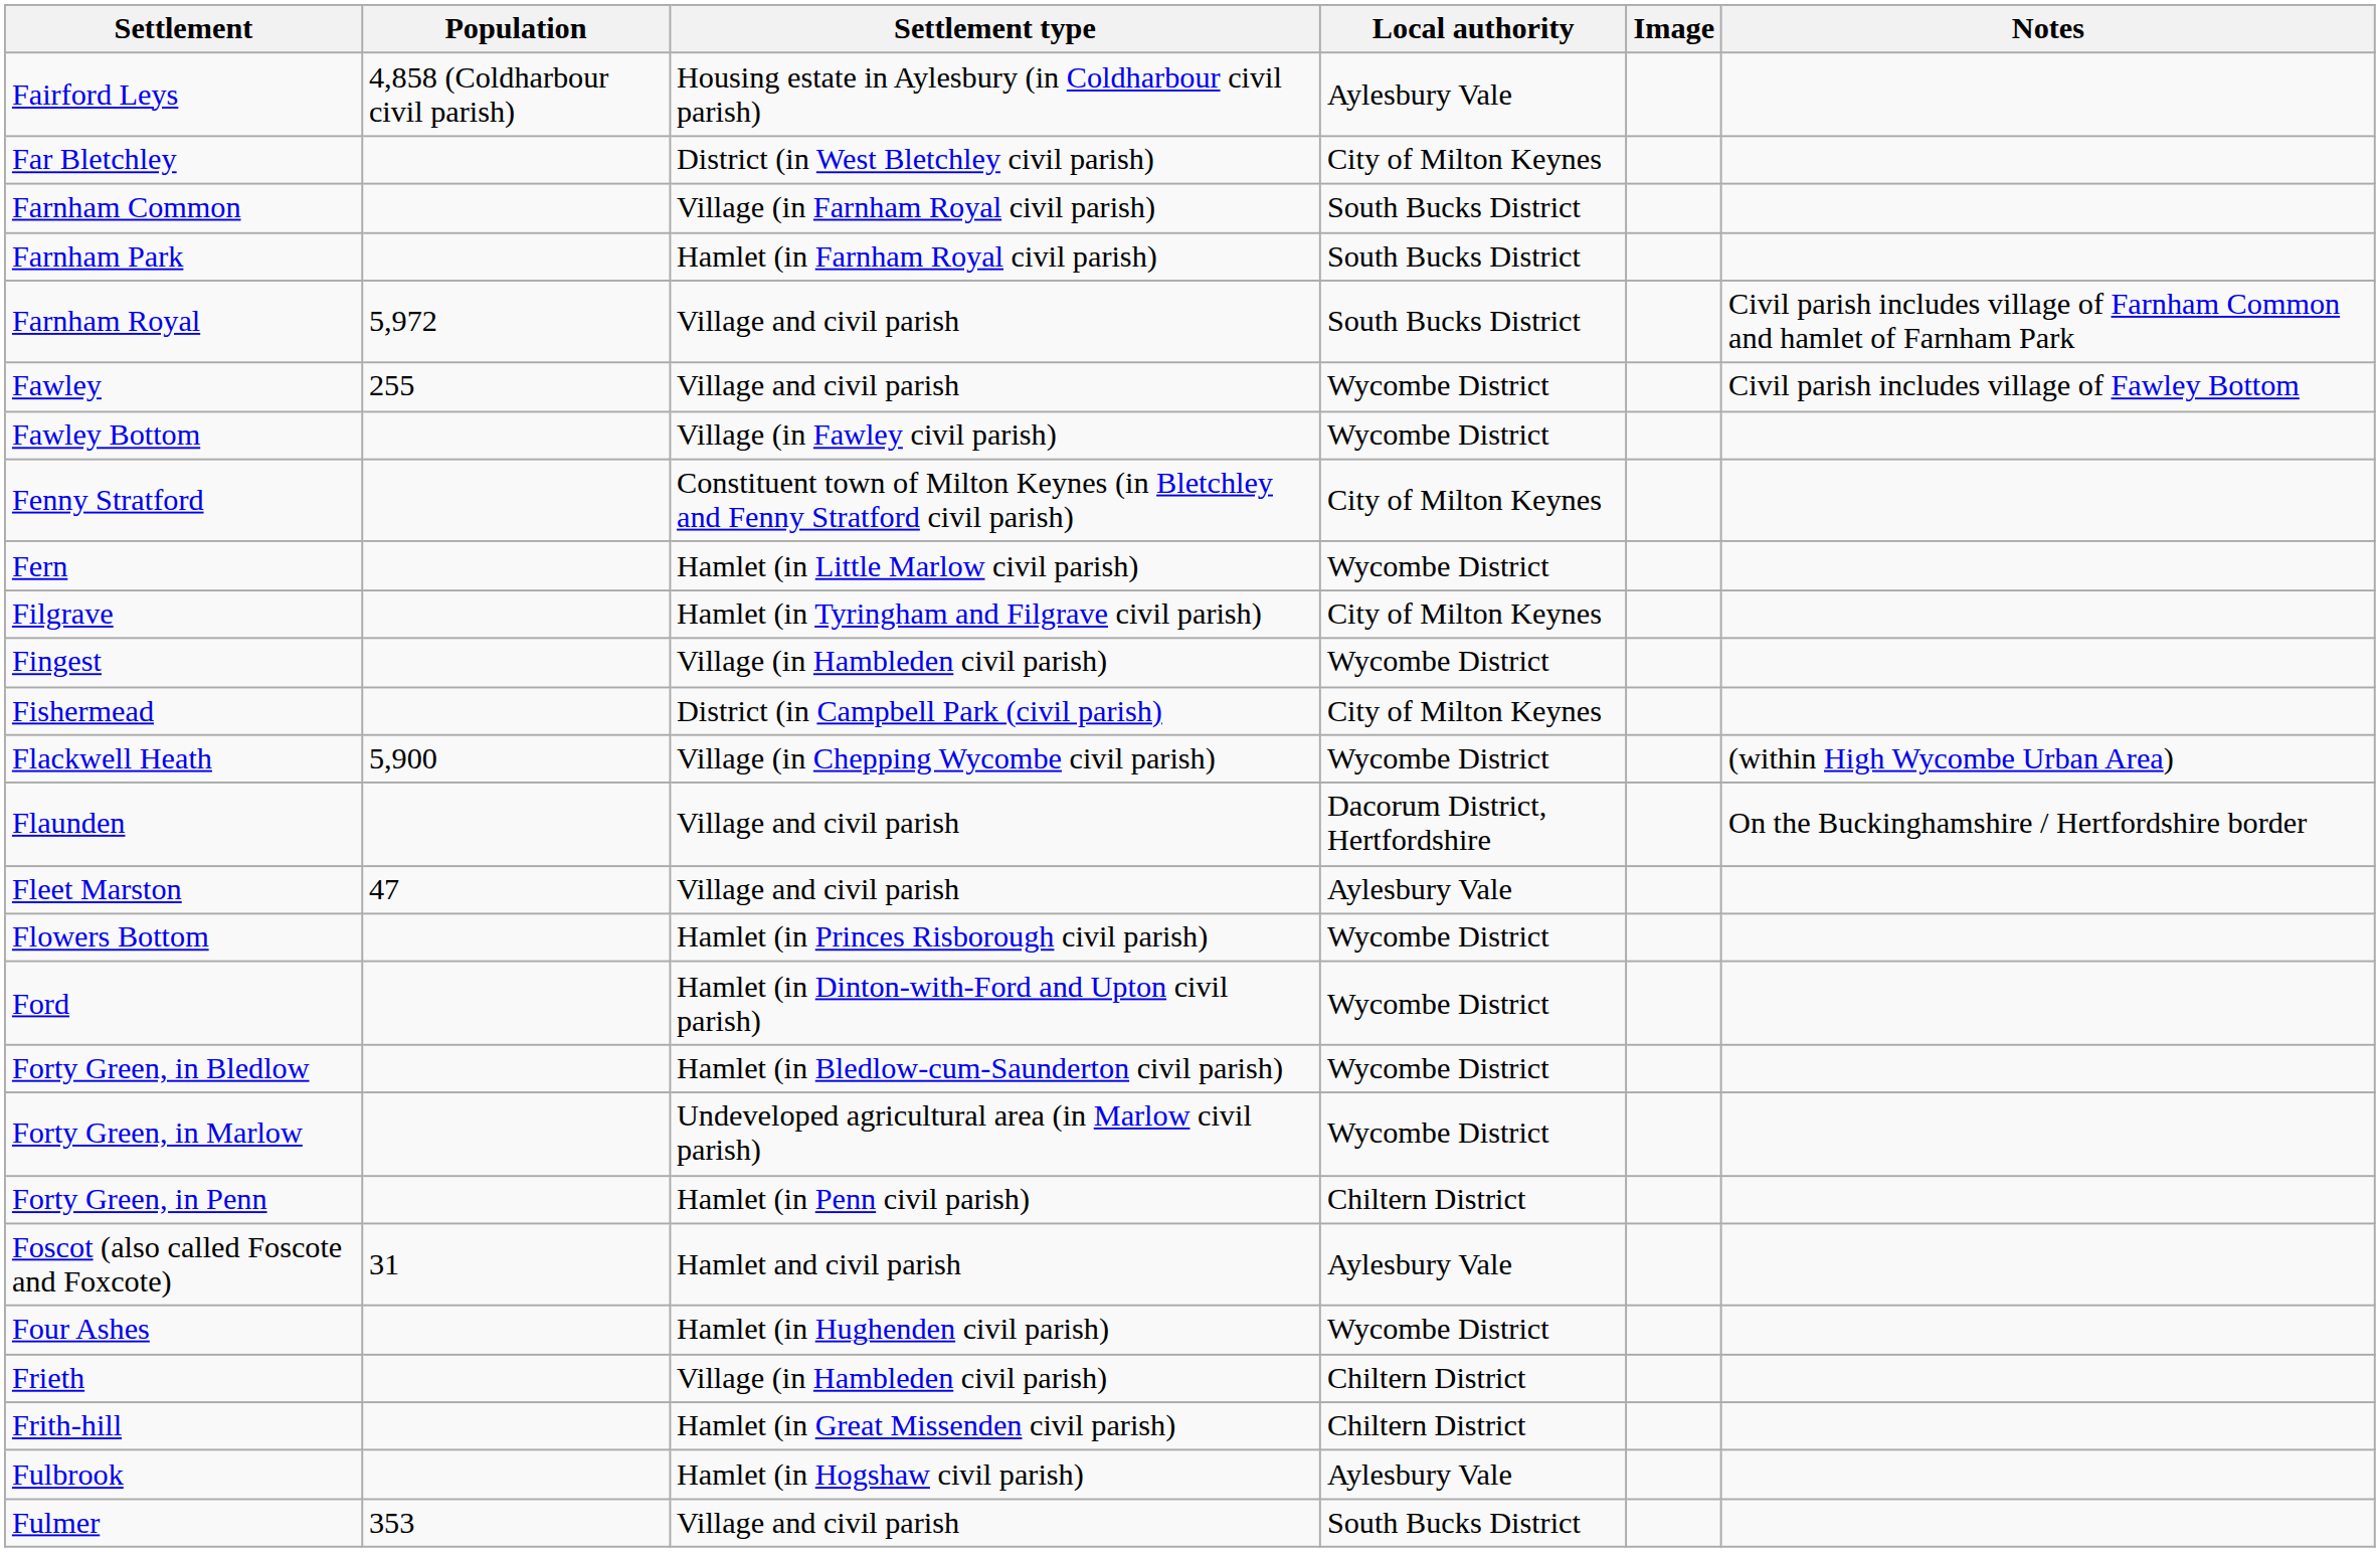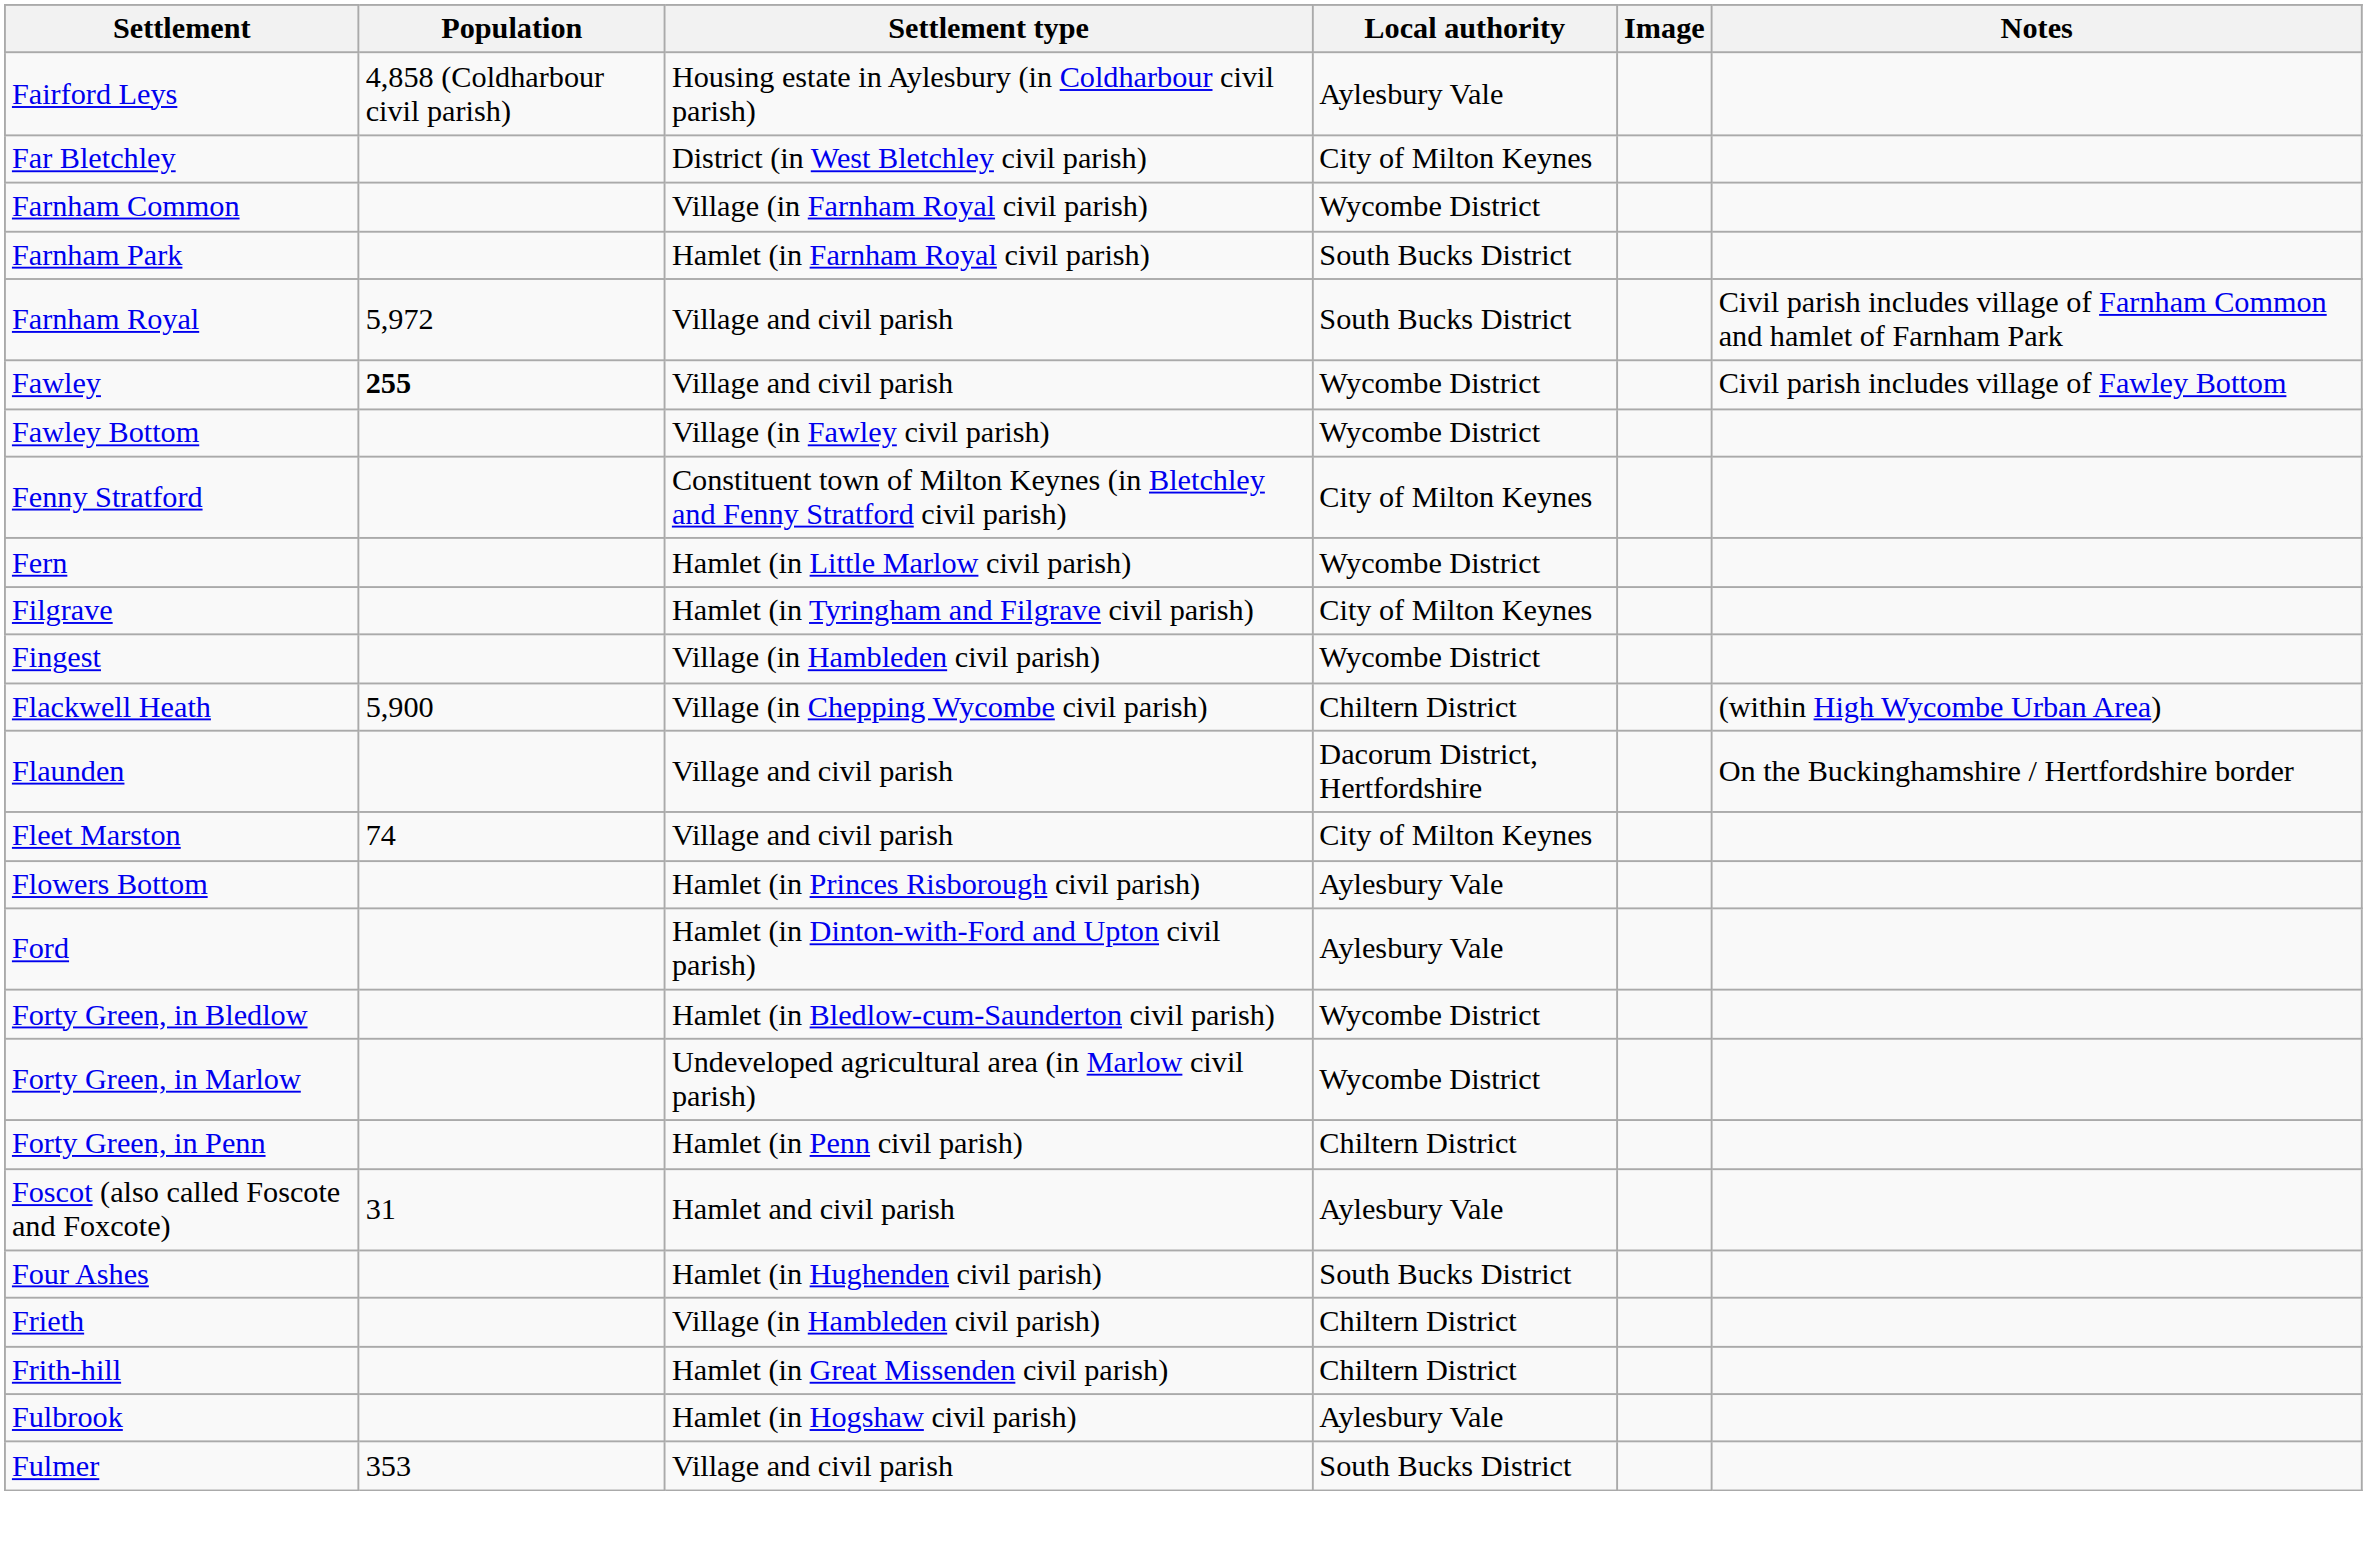Farnham Common | Local authority: South Bucks District -> Wycombe District
Fawley | Population: normal -> bold
- row: Fishermead | District (in Campbell Park (civil parish) | City of Milton Keynes
Flackwell Heath | Local authority: Wycombe District -> Chiltern District
Fleet Marston | Population: 47 -> 74
Fleet Marston | Local authority: Aylesbury Vale -> City of Milton Keynes
Flowers Bottom | Local authority: Wycombe District -> Aylesbury Vale
Ford | Local authority: Wycombe District -> Aylesbury Vale
Four Ashes | Local authority: Wycombe District -> South Bucks District
